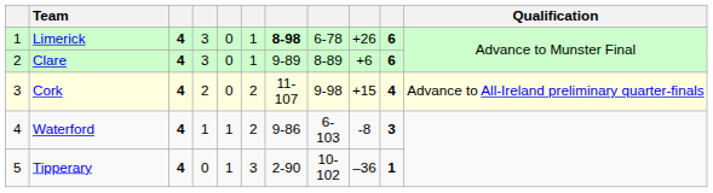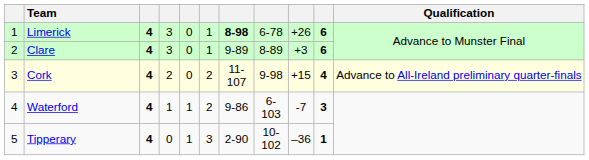Clare | column 9: +6 -> +3
Waterford | column 9: -8 -> -7
